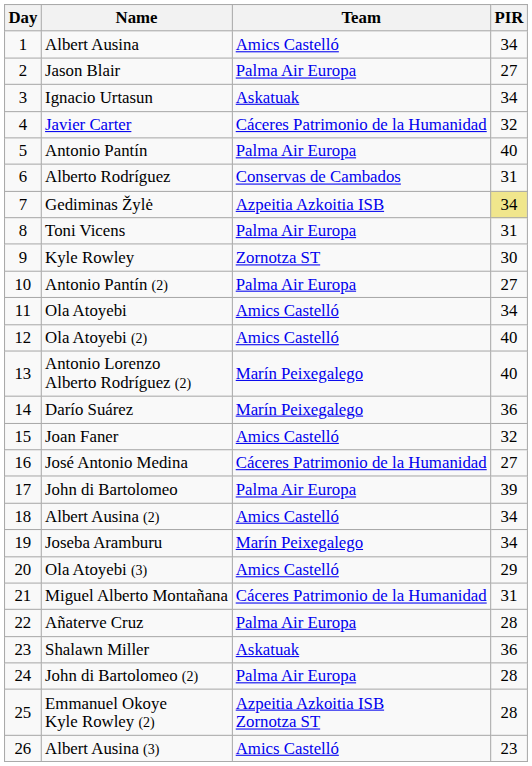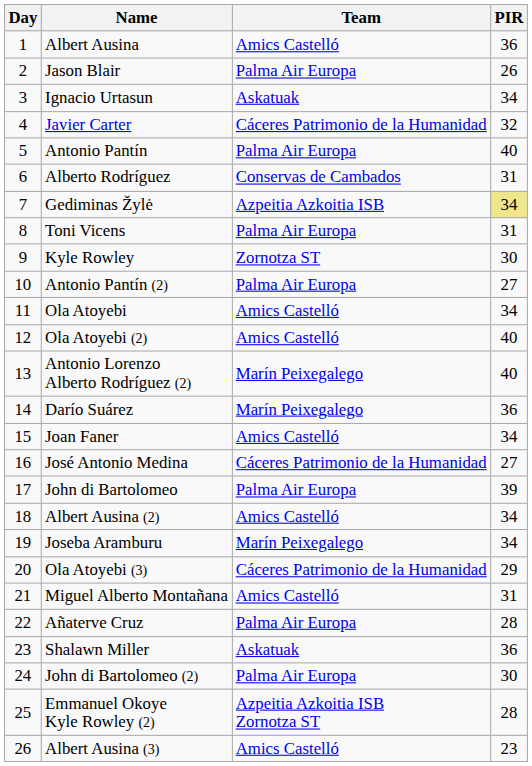Albert Ausina | PIR: 34 -> 36
Jason Blair | PIR: 27 -> 26
Joan Faner | PIR: 32 -> 34
Ola Atoyebi (3) | Team: Amics Castelló -> Cáceres Patrimonio de la Humanidad
Miguel Alberto Montañana | Team: Cáceres Patrimonio de la Humanidad -> Amics Castelló
John di Bartolomeo (2) | PIR: 28 -> 30
